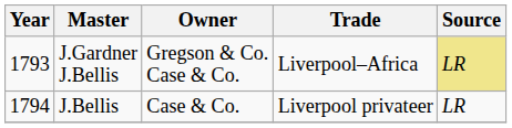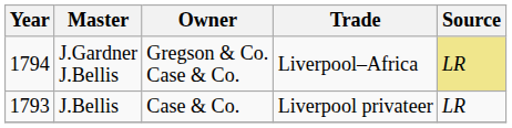J.Gardner J.Bellis | Year: 1793 -> 1794
J.Bellis | Year: 1794 -> 1793
